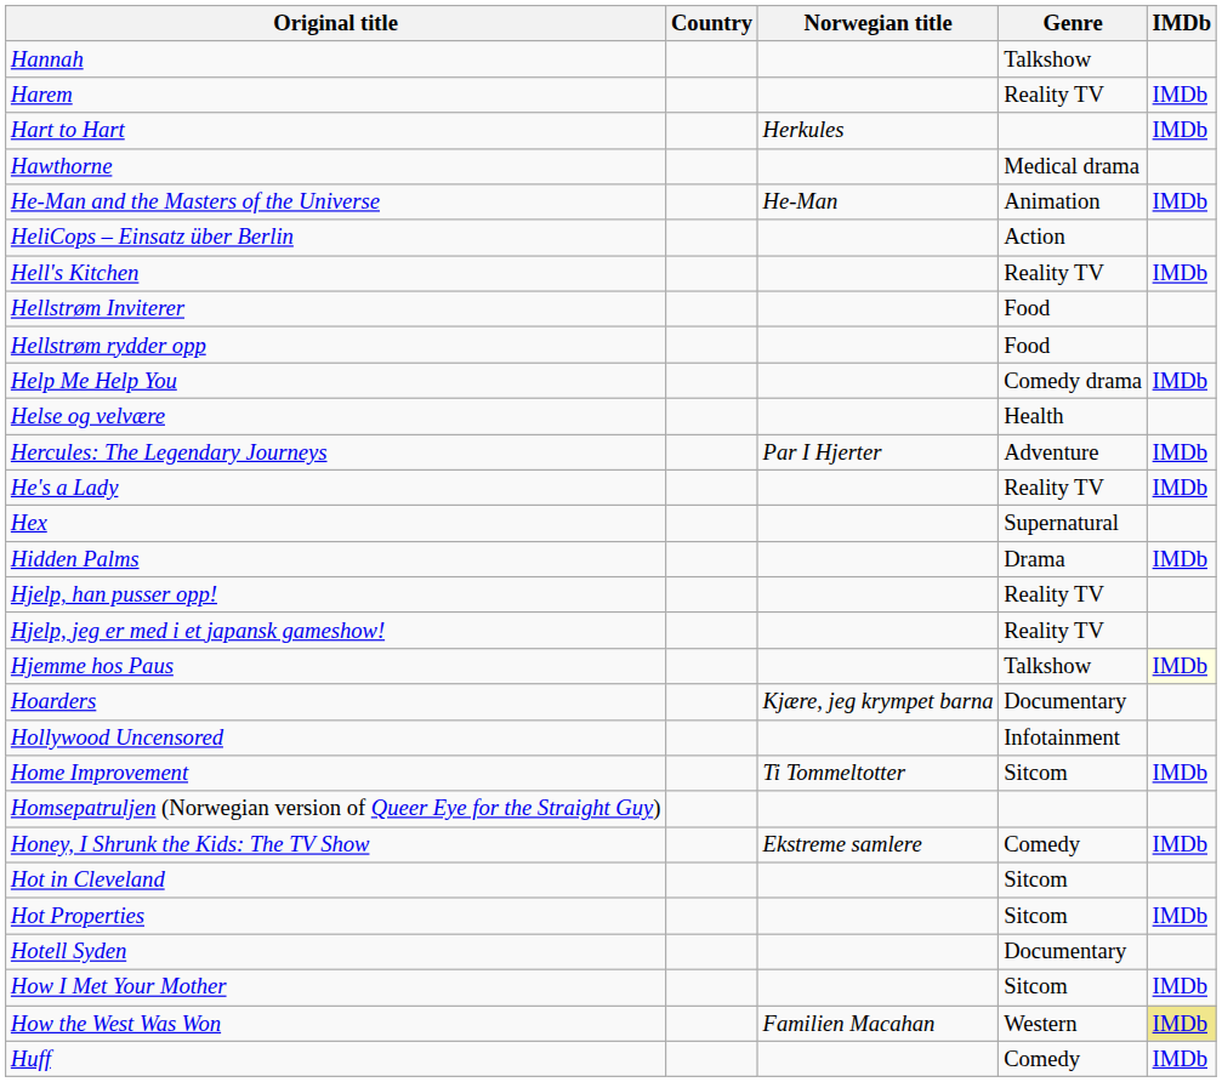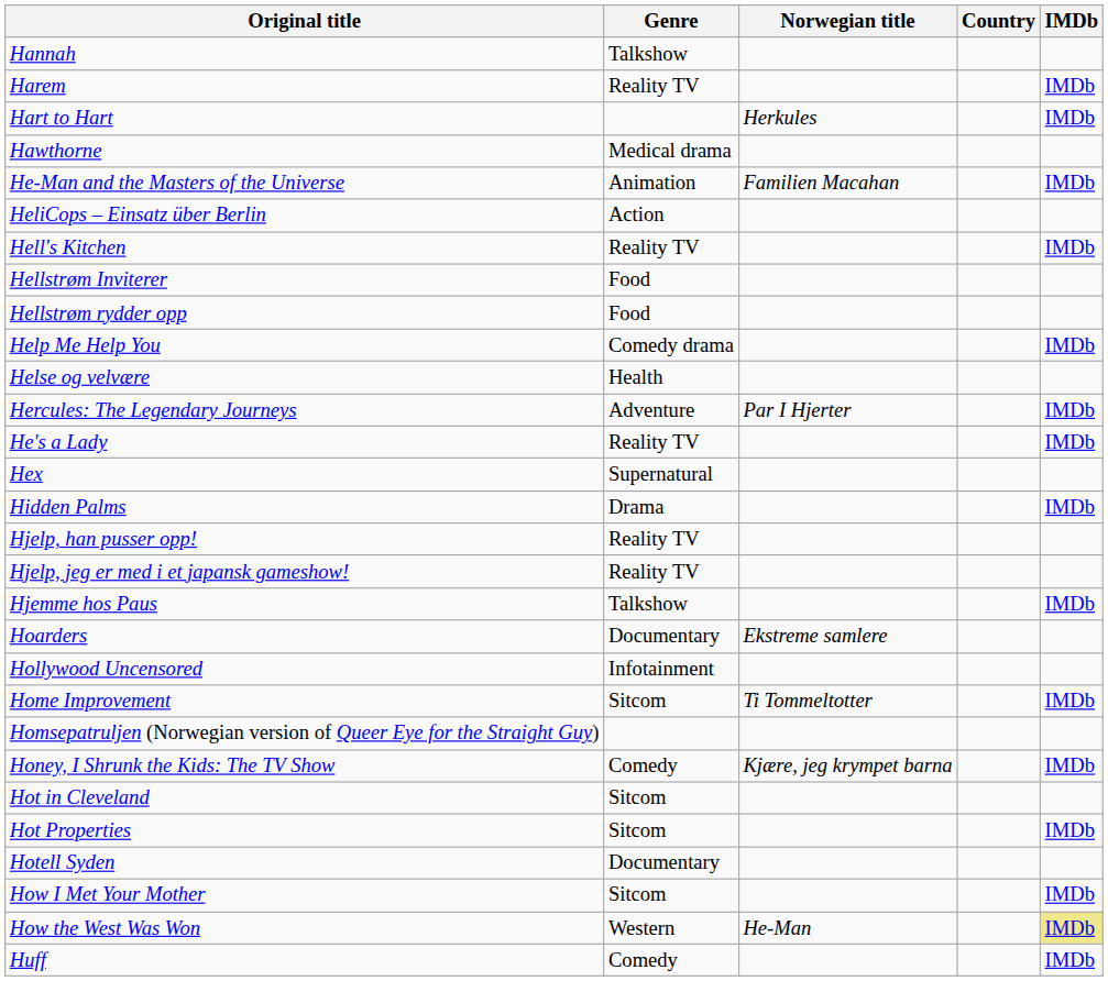columns swapped: Country <-> Genre
He-Man and the Masters of the Universe | Norwegian title: He-Man -> Familien Macahan
Hjemme hos Paus | IMDb: lightyellow background -> no background
Hoarders | Norwegian title: Kjære, jeg krympet barna -> Ekstreme samlere
Honey, I Shrunk the Kids: The TV Show | Norwegian title: Ekstreme samlere -> Kjære, jeg krympet barna
How the West Was Won | Norwegian title: Familien Macahan -> He-Man
